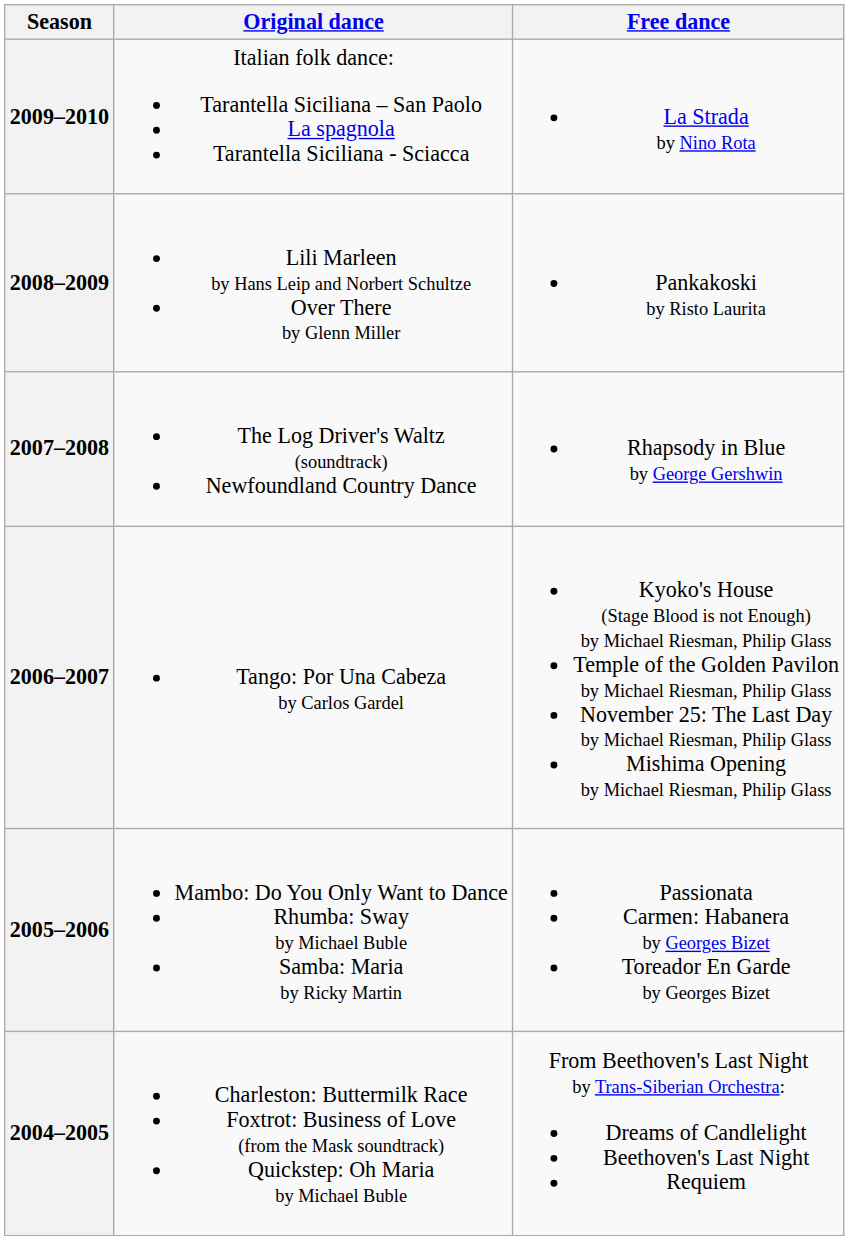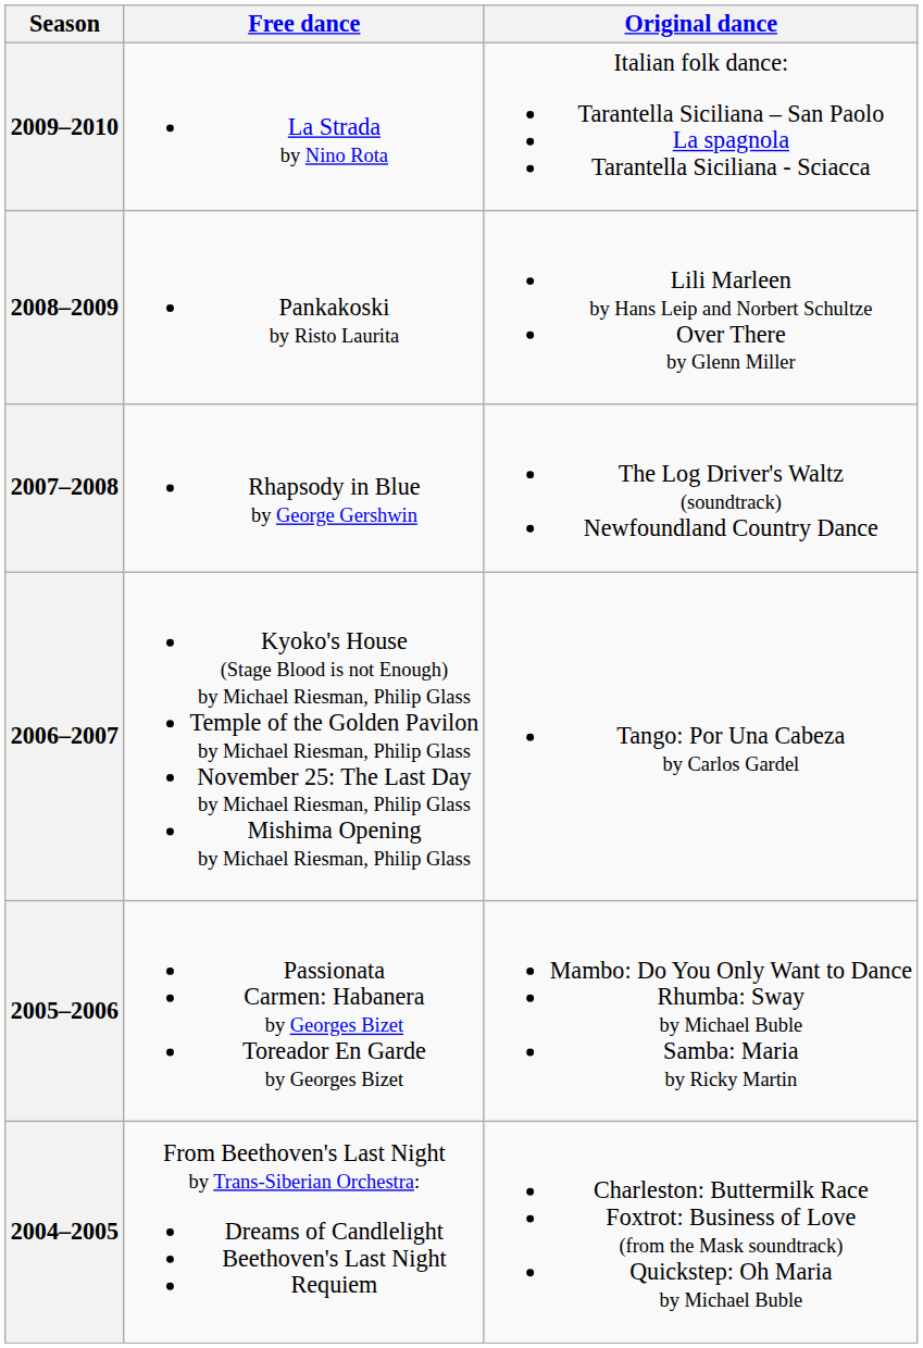columns swapped: Original dance <-> Free dance
